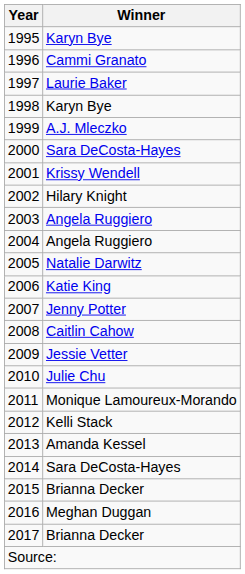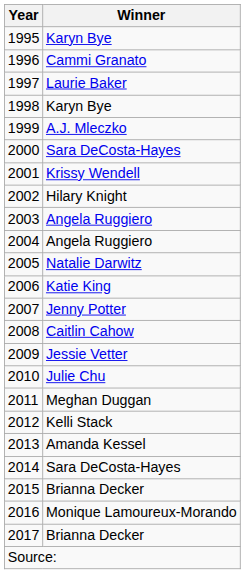2011 | Winner: Monique Lamoureux-Morando -> Meghan Duggan
2016 | Winner: Meghan Duggan -> Monique Lamoureux-Morando
